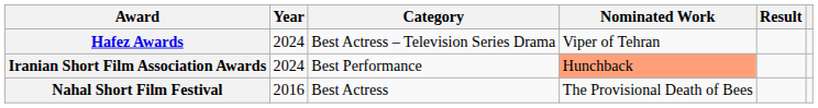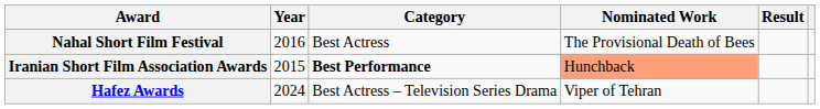rows swapped: Hafez Awards <-> Nahal Short Film Festival
Iranian Short Film Association Awards | Year: 2024 -> 2015
Iranian Short Film Association Awards | Category: normal -> bold
